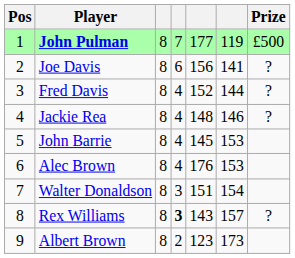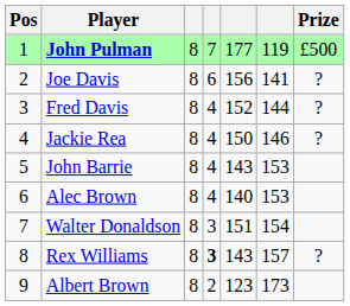Jackie Rea | column 5: 148 -> 150
John Barrie | column 5: 145 -> 143
Alec Brown | column 5: 176 -> 140
